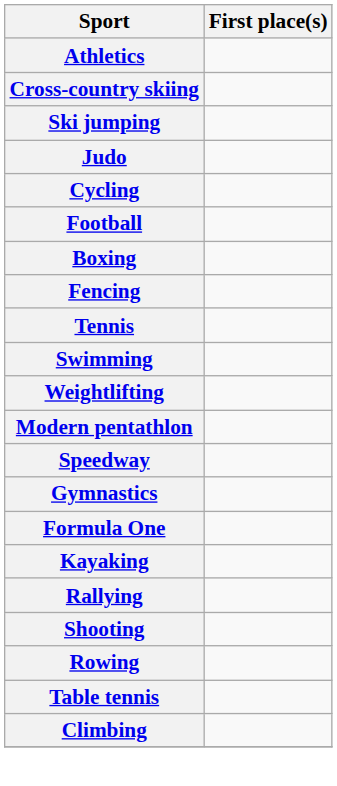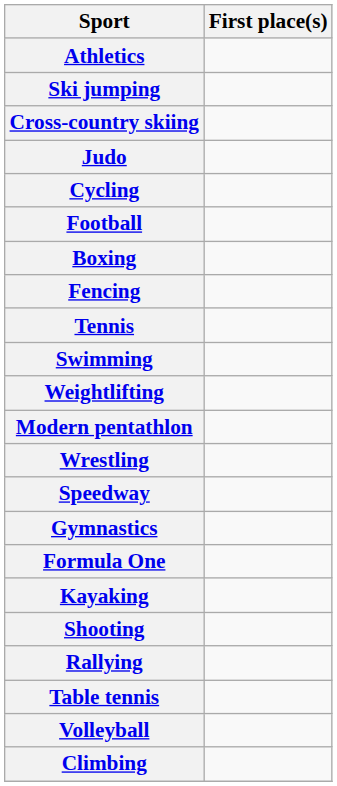rows swapped: Ski jumping <-> Cross-country skiing
+ row: Wrestling
rows swapped: Rallying <-> Shooting
- row: Rowing
+ row: Volleyball
